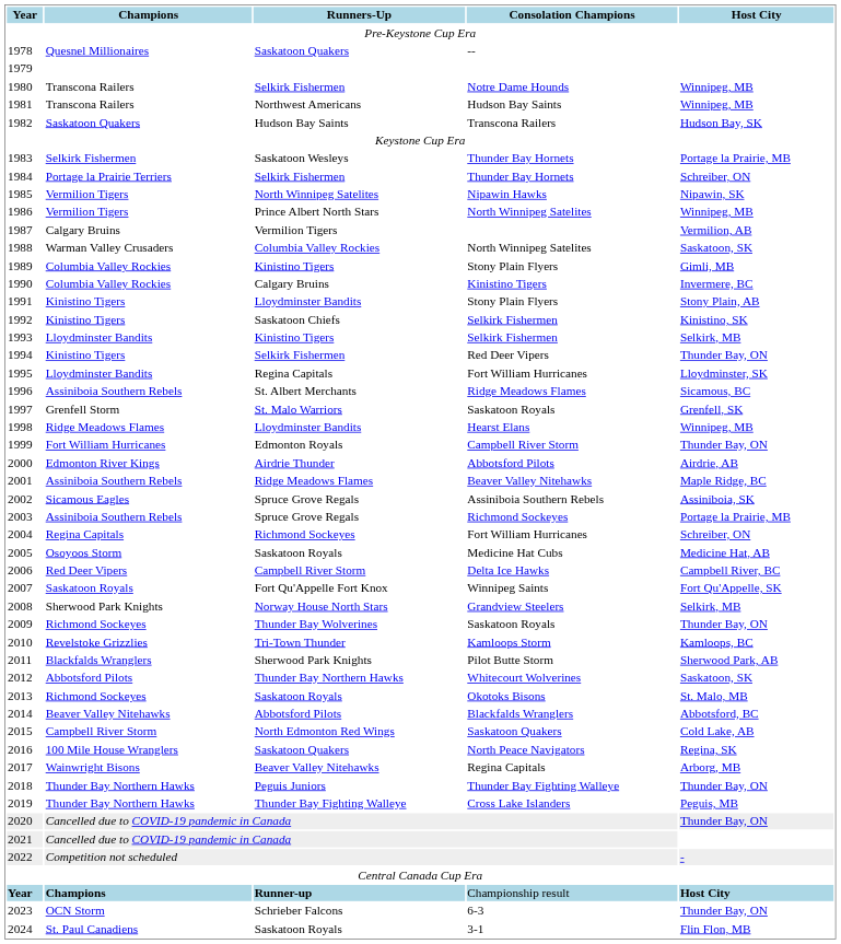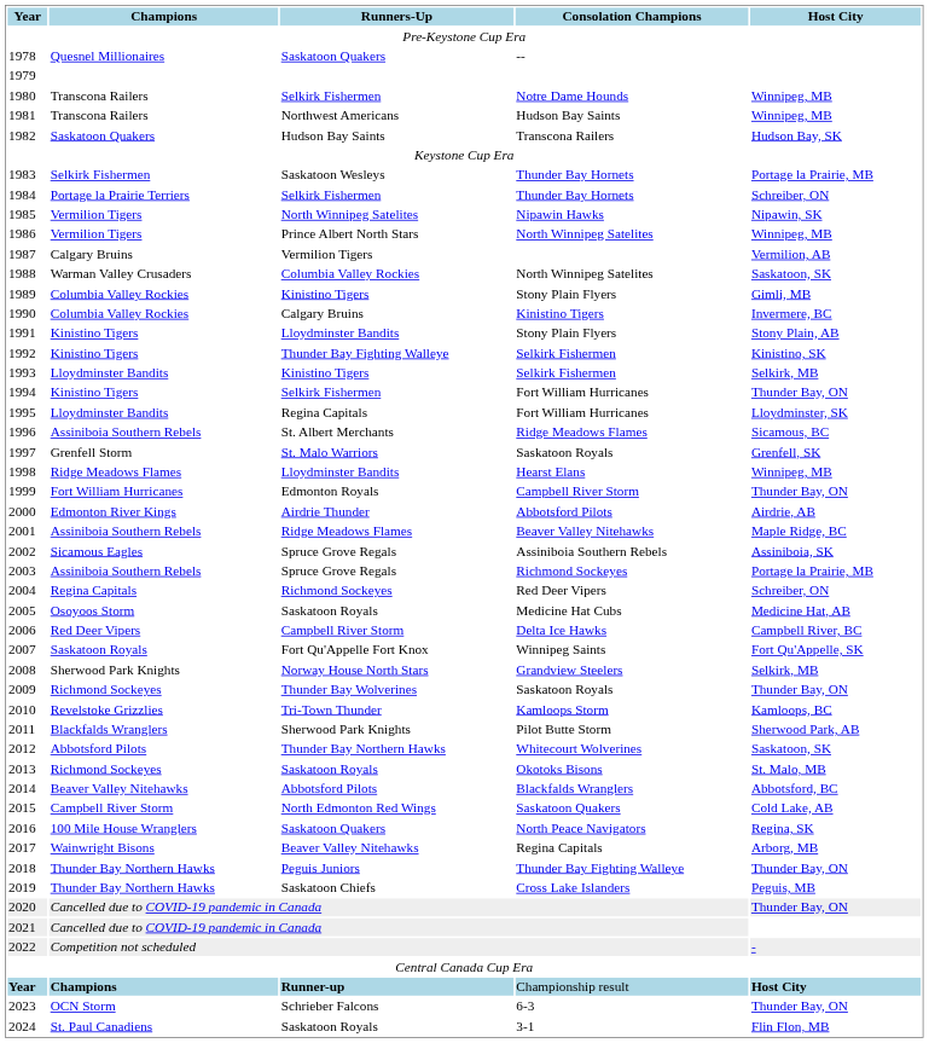1992 | Runners-Up: Saskatoon Chiefs -> Thunder Bay Fighting Walleye
1994 | Consolation Champions: Red Deer Vipers -> Fort William Hurricanes
2004 | Consolation Champions: Fort William Hurricanes -> Red Deer Vipers
2019 | Runners-Up: Thunder Bay Fighting Walleye -> Saskatoon Chiefs
